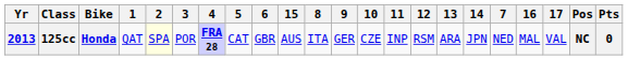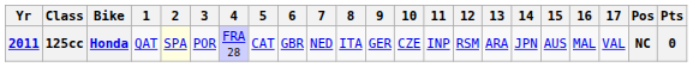columns swapped: 7 <-> 15
125cc | Yr: 2013 -> 2011
125cc | 4: bold -> normal
